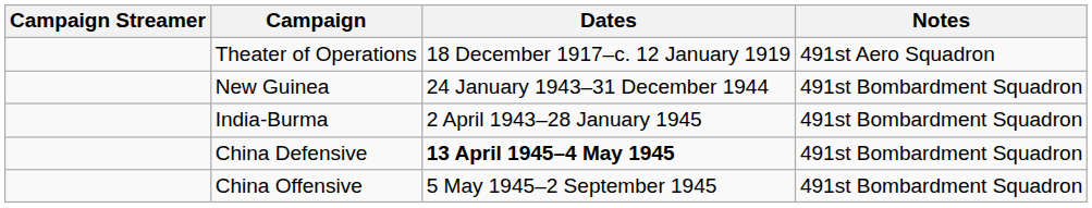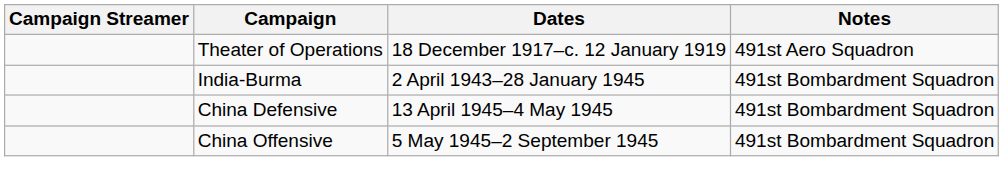- row: New Guinea | 24 January 1943–31 December 1944 | 491st Bombardment Squadron
China Defensive | Dates: bold -> normal
